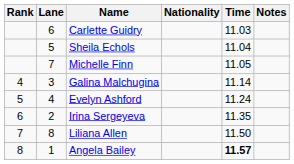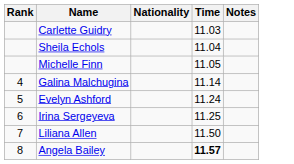- column: Lane | 6 | 5 | 7 | 3 | 4 | 2 | 8 | 1
Irina Sergeyeva | Time: 11.35 -> 11.25
